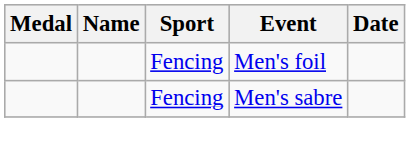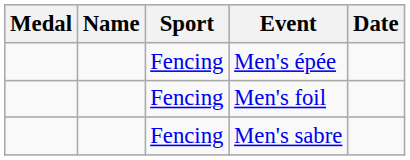+ row: Fencing | Men's épée
